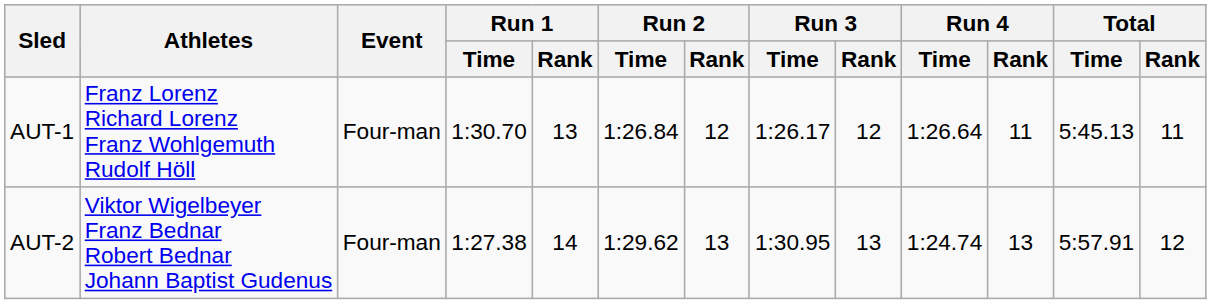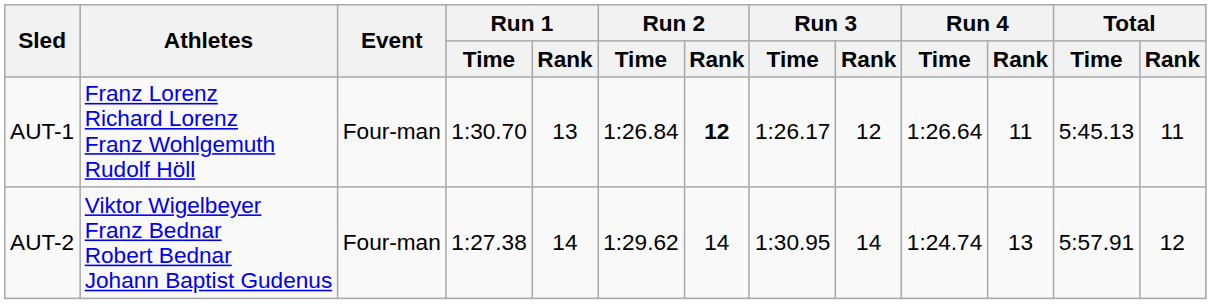AUT-1 | Run 2 / Rank: normal -> bold
AUT-2 | Run 2 / Rank: 13 -> 14
AUT-2 | Run 3 / Rank: 13 -> 14
